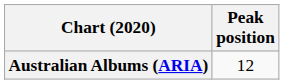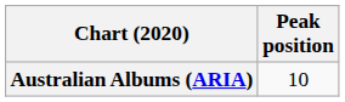Australian Albums (ARIA) | Peak position: 12 -> 10
